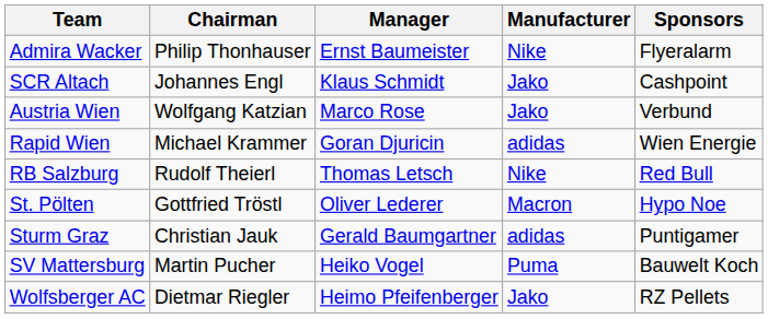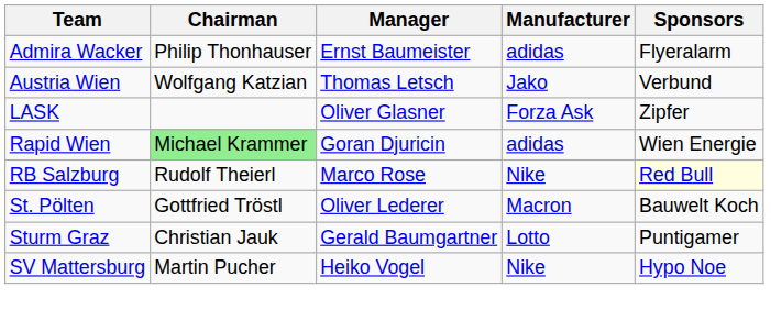Admira Wacker | Manufacturer: Nike -> adidas
- row: SCR Altach | Johannes Engl | Klaus Schmidt | Jako | Cashpoint
Austria Wien | Manager: Marco Rose -> Thomas Letsch
+ row: LASK | Oliver Glasner | Forza Ask | Zipfer
Rapid Wien | Chairman: no background -> lightgreen background
RB Salzburg | Manager: Thomas Letsch -> Marco Rose
RB Salzburg | Sponsors: no background -> lightyellow background
St. Pölten | Sponsors: Hypo Noe -> Bauwelt Koch
Sturm Graz | Manufacturer: adidas -> Lotto
SV Mattersburg | Manufacturer: Puma -> Nike
SV Mattersburg | Sponsors: Bauwelt Koch -> Hypo Noe
- row: Wolfsberger AC | Dietmar Riegler | Heimo Pfeifenberger | Jako | RZ Pellets
